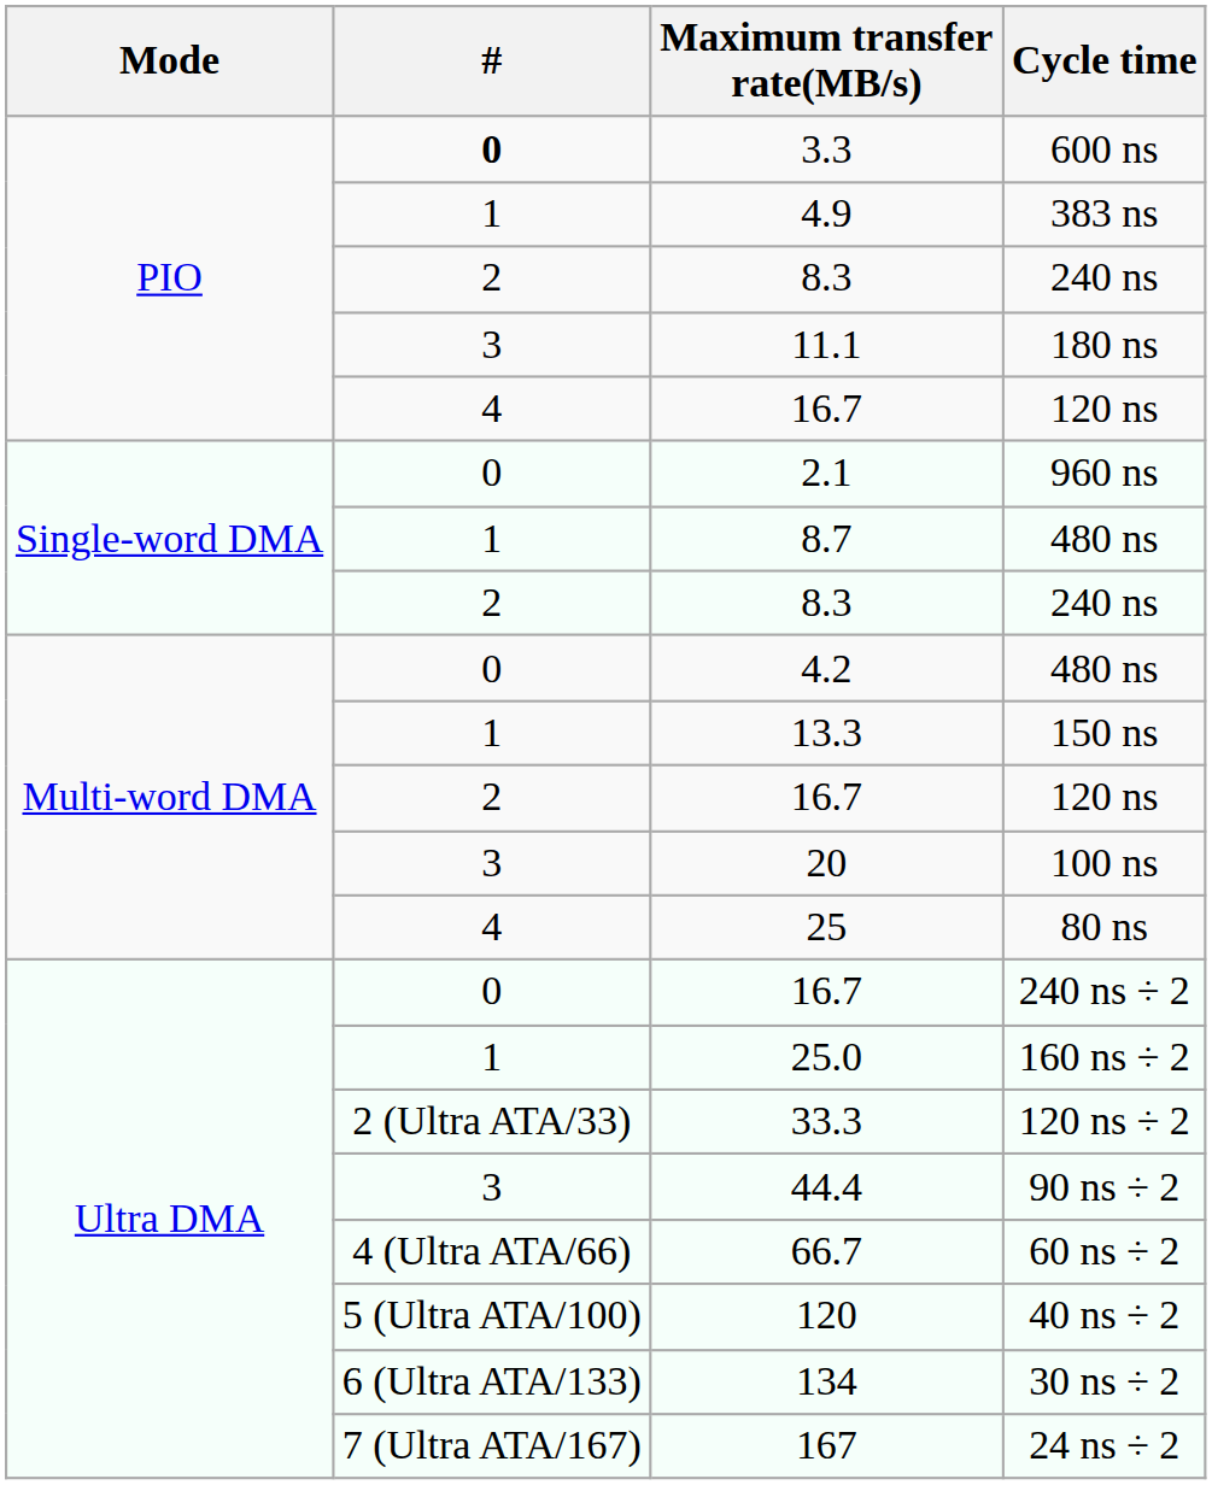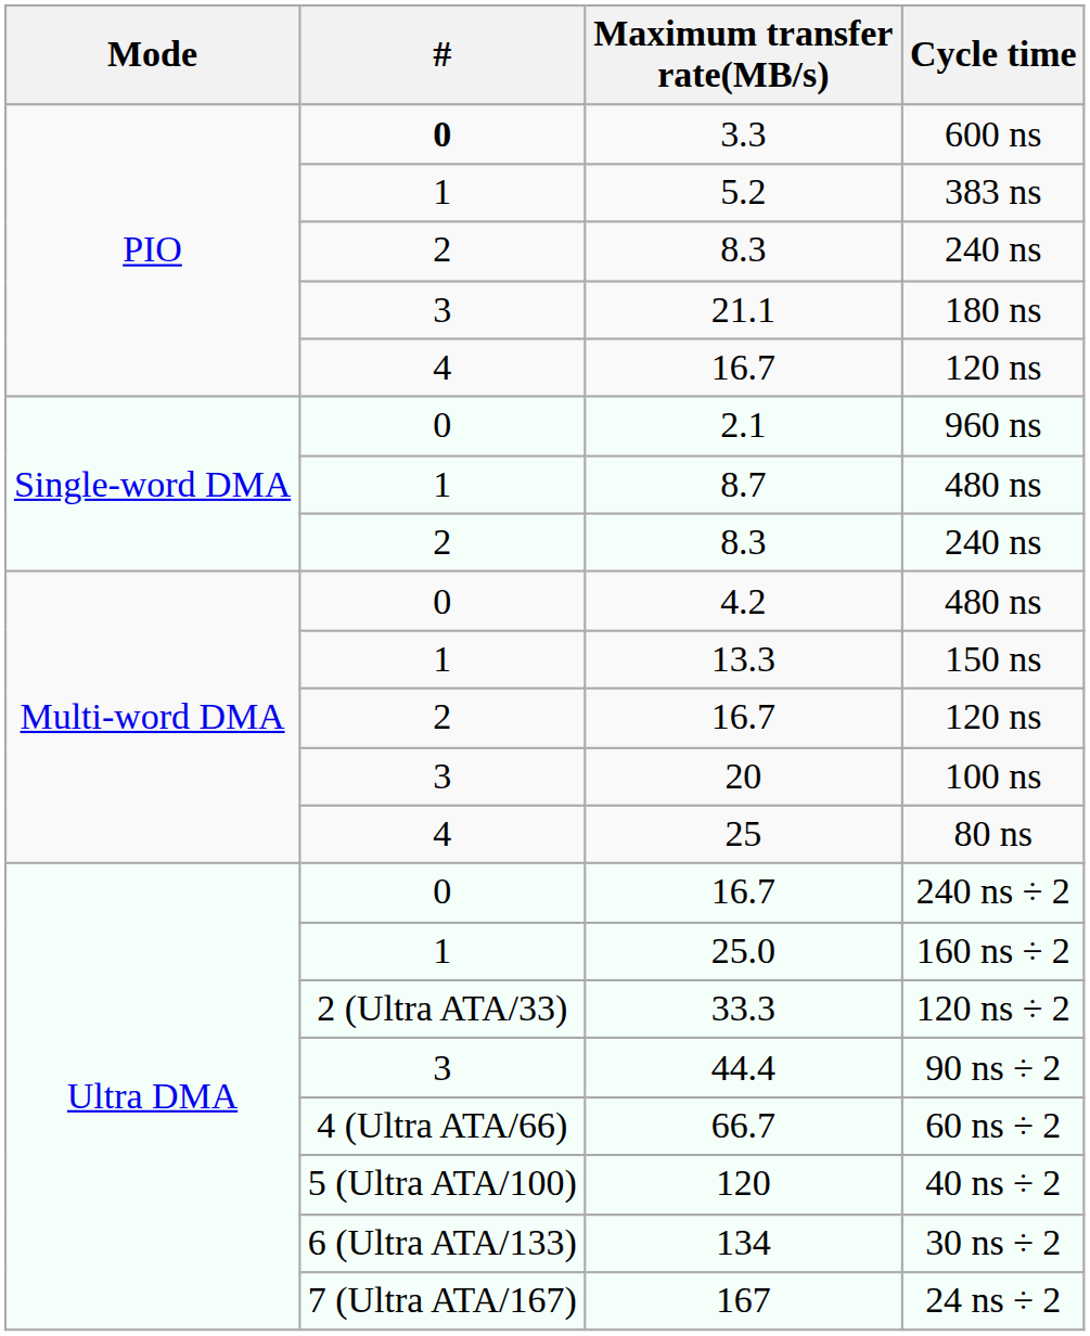383 ns | Maximum transfer rate(MB/s): 4.9 -> 5.2
180 ns | Maximum transfer rate(MB/s): 11.1 -> 21.1
